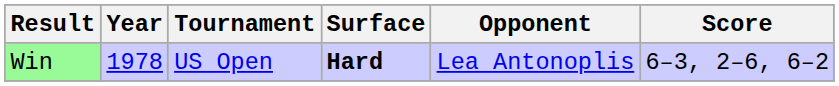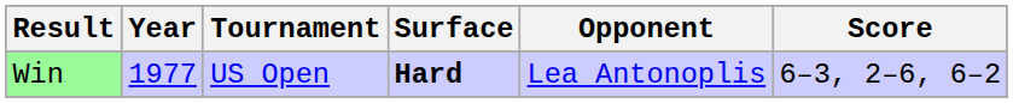Win | Year: 1978 -> 1977
